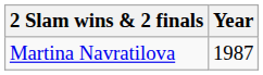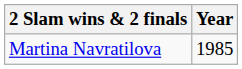Martina Navratilova | Year: 1987 -> 1985
